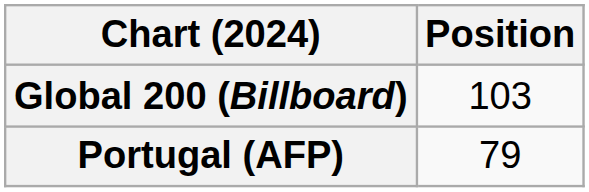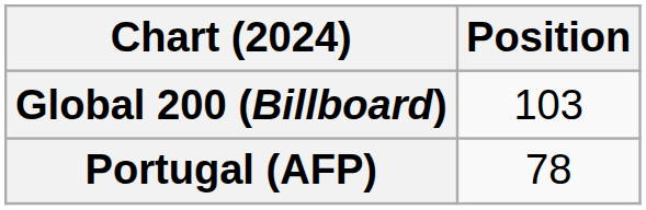Portugal (AFP) | Position: 79 -> 78
